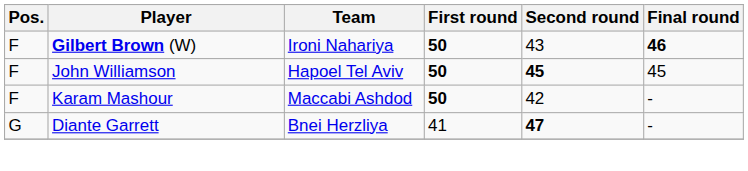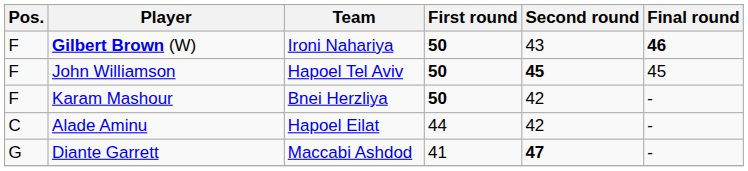Karam Mashour | Team: Maccabi Ashdod -> Bnei Herzliya
+ row: C | Alade Aminu | Hapoel Eilat | 44 | 42 | -
Diante Garrett | Team: Bnei Herzliya -> Maccabi Ashdod
